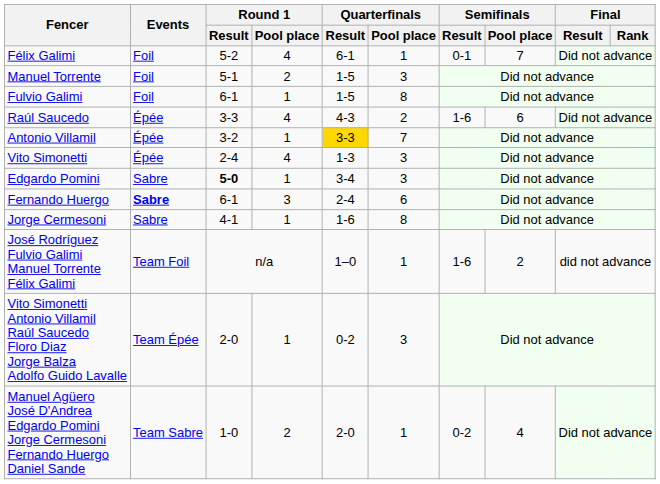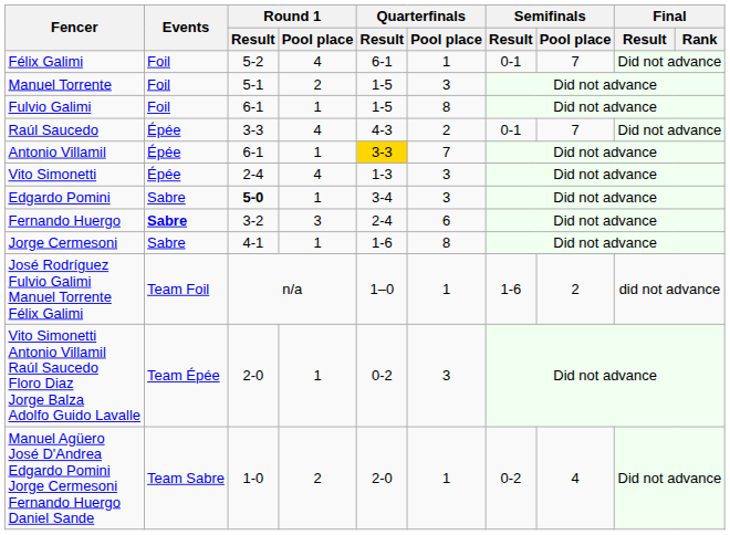Raúl Saucedo | Semifinals / Result: 1-6 -> 0-1
Raúl Saucedo | Semifinals / Pool place: 6 -> 7
Antonio Villamil | Round 1 / Result: 3-2 -> 6-1
Fernando Huergo | Round 1 / Result: 6-1 -> 3-2
